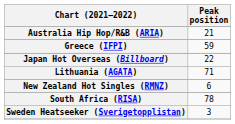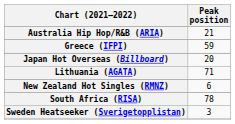Japan Hot Overseas (Billboard) | Peak position: 22 -> 20
